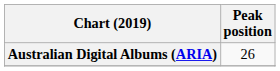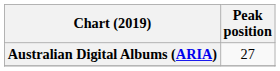Australian Digital Albums (ARIA) | Peak position: 26 -> 27
